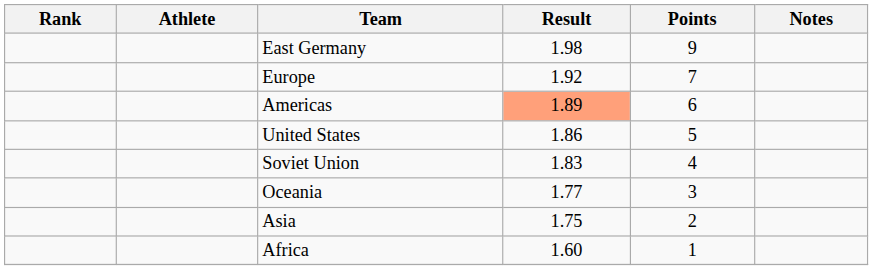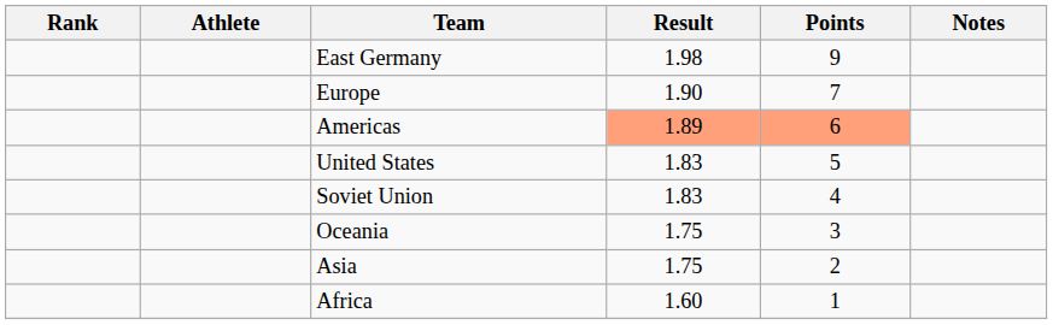Europe | Result: 1.92 -> 1.90
Americas | Points: no background -> lightsalmon background
United States | Result: 1.86 -> 1.83
Oceania | Result: 1.77 -> 1.75
